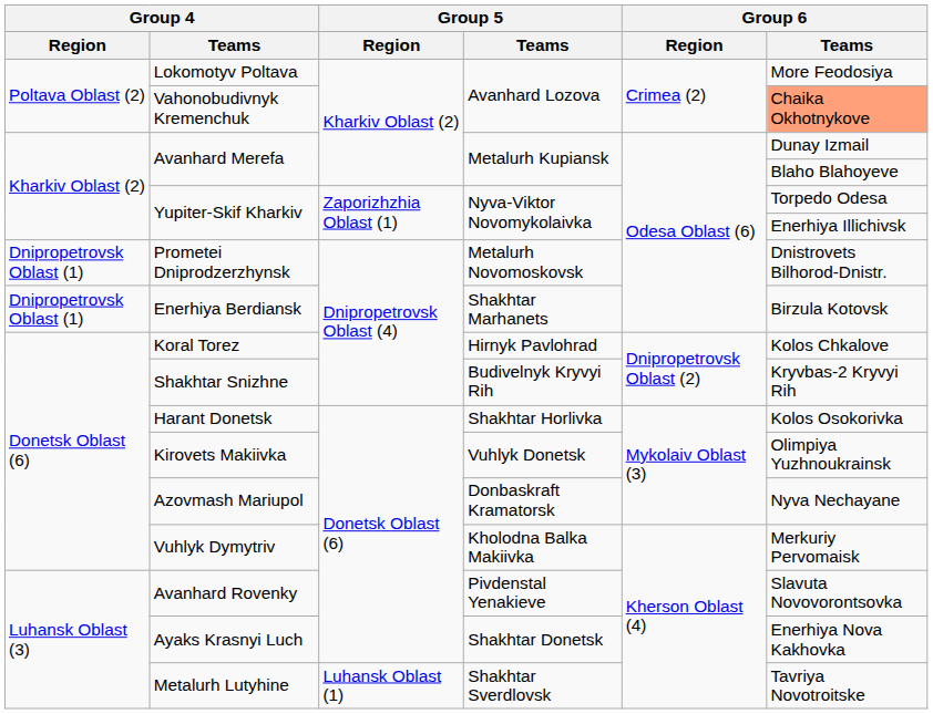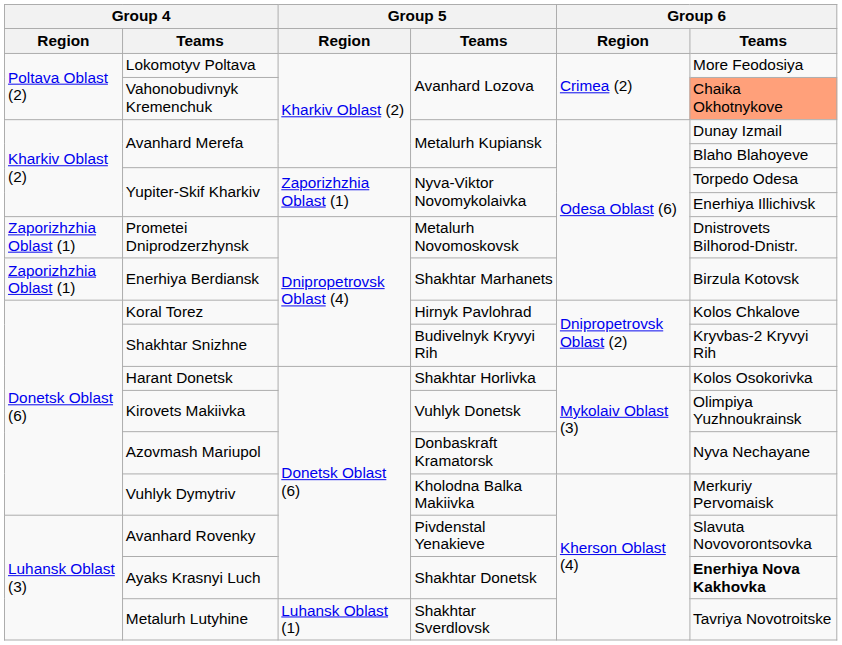Prometei Dniprodzerzhynsk | Group 4 / Region: Dnipropetrovsk Oblast (1) -> Zaporizhzhia Oblast (1)
Enerhiya Berdiansk | Group 4 / Region: Dnipropetrovsk Oblast (1) -> Zaporizhzhia Oblast (1)
Ayaks Krasnyi Luch | Group 6 / Teams: normal -> bold
